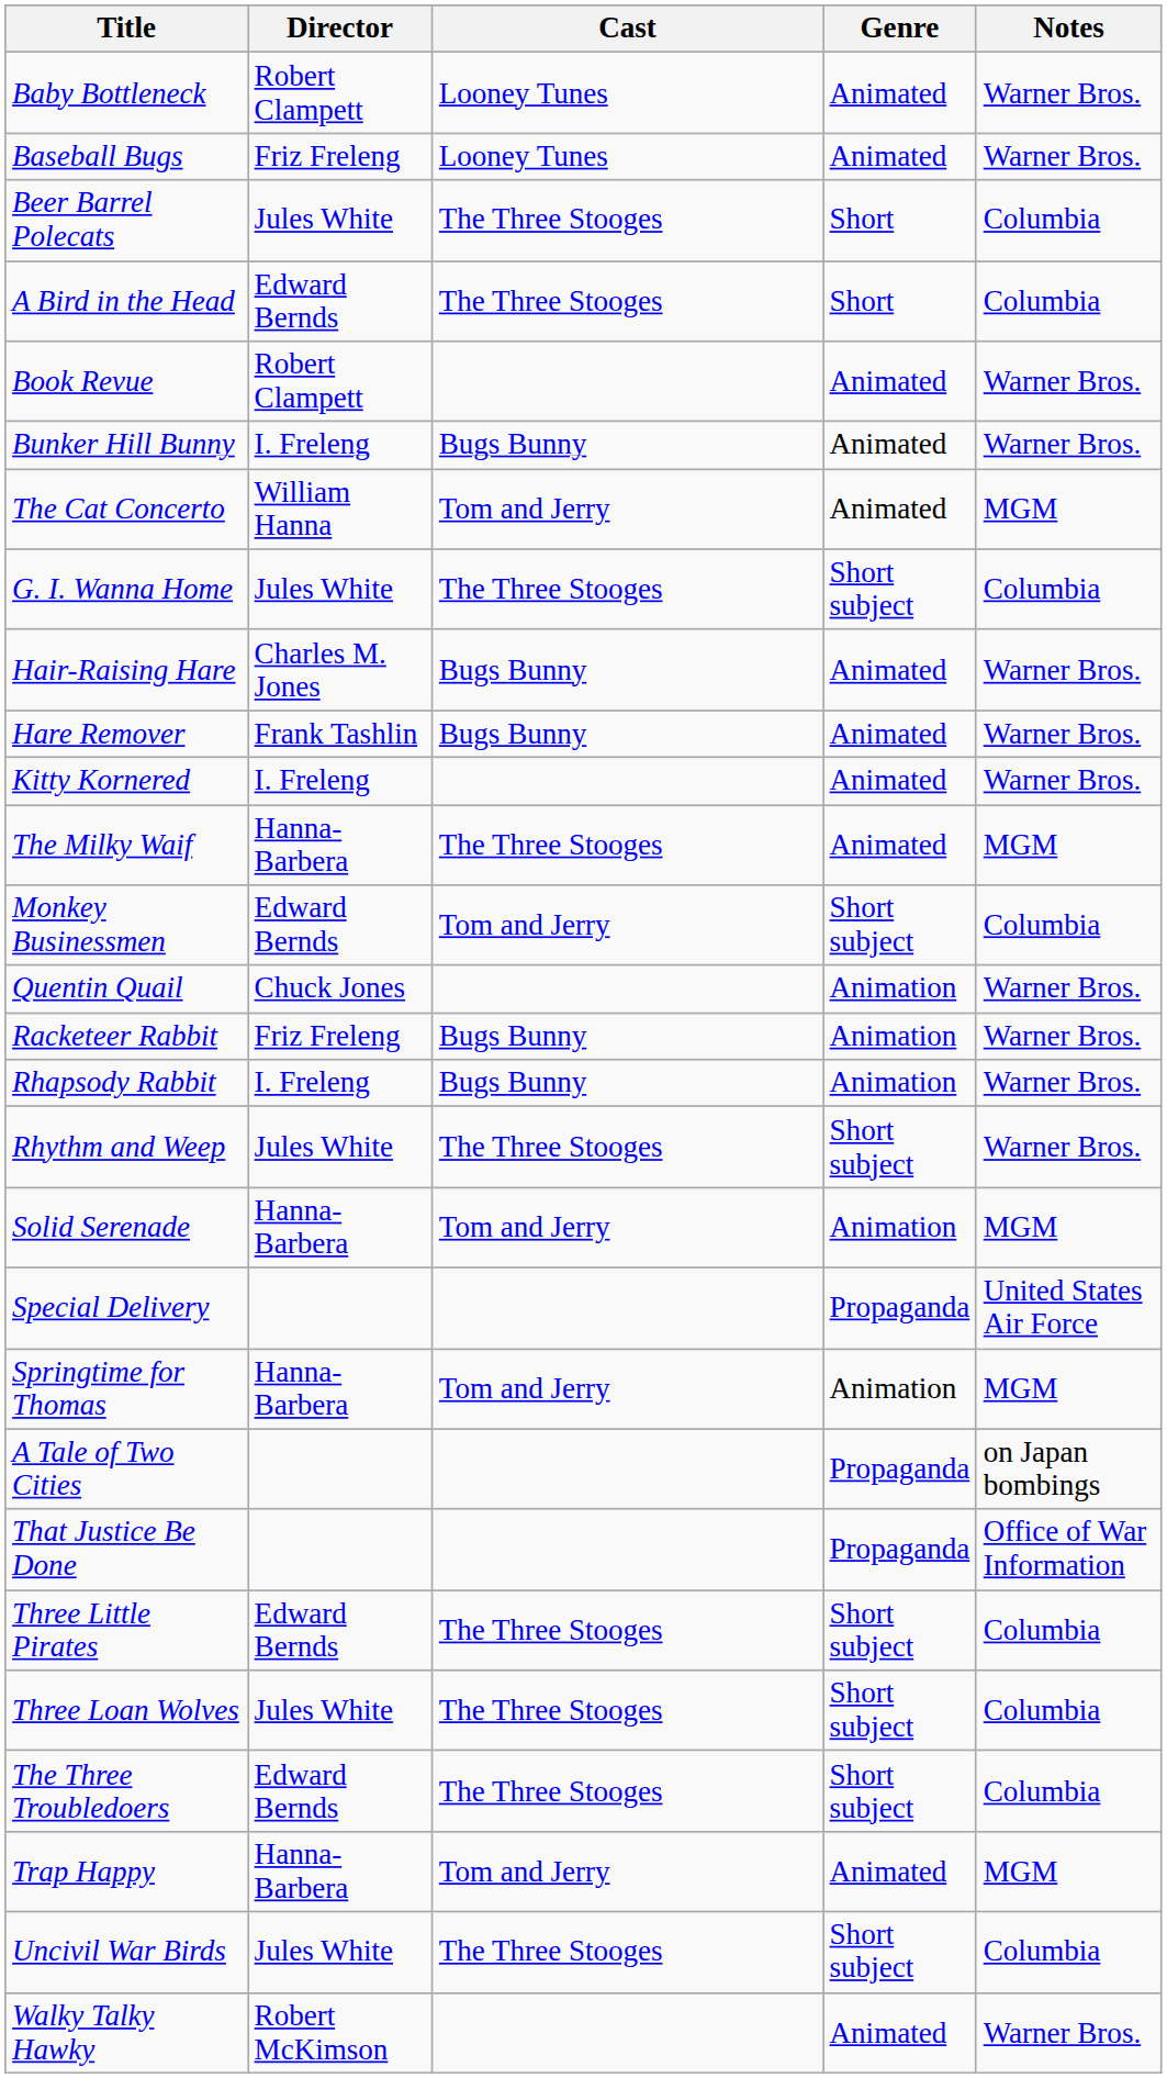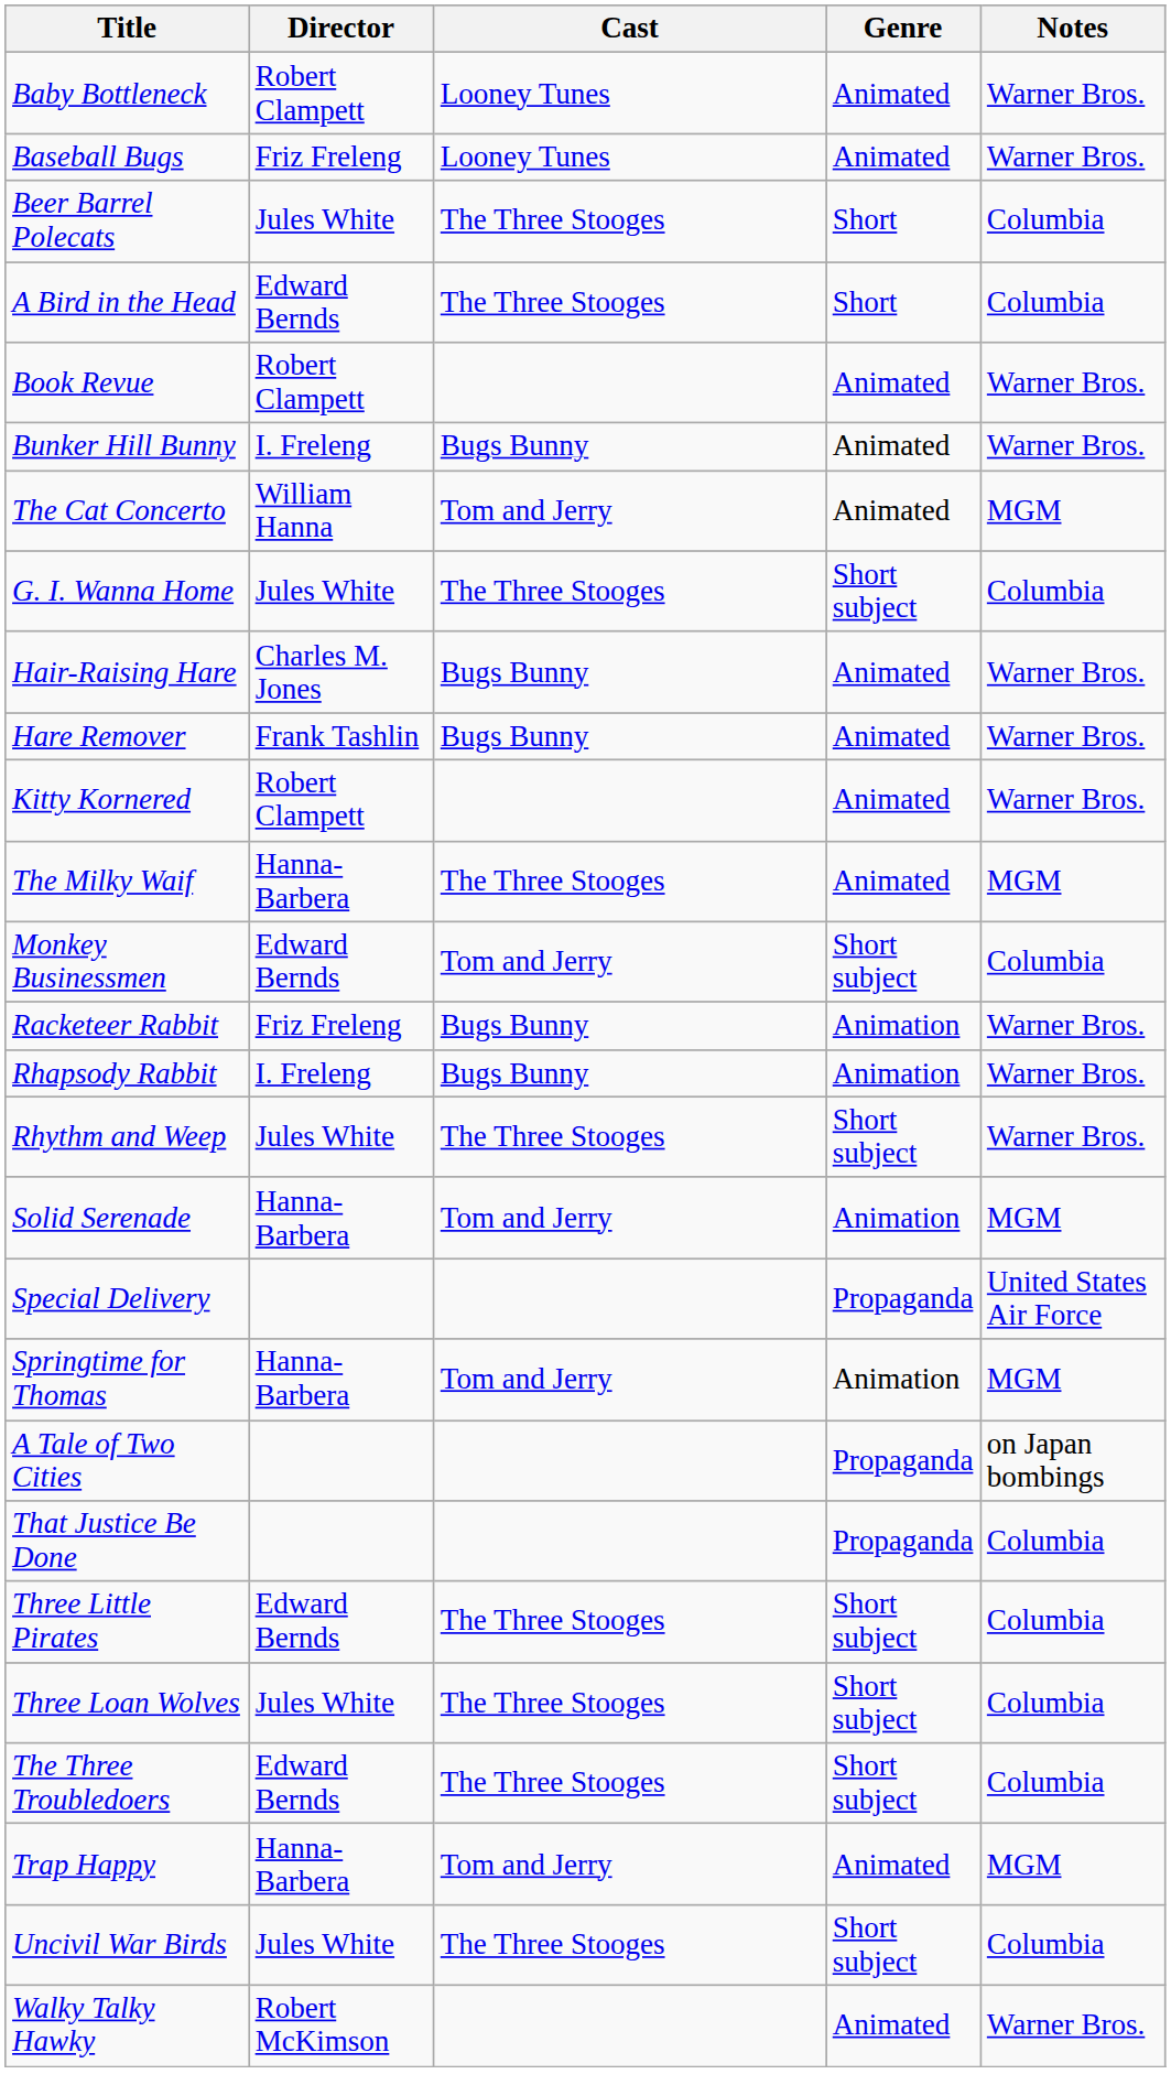Kitty Kornered | Director: I. Freleng -> Robert Clampett
- row: Quentin Quail | Chuck Jones | Animation | Warner Bros.
That Justice Be Done | Notes: Office of War Information -> Columbia
